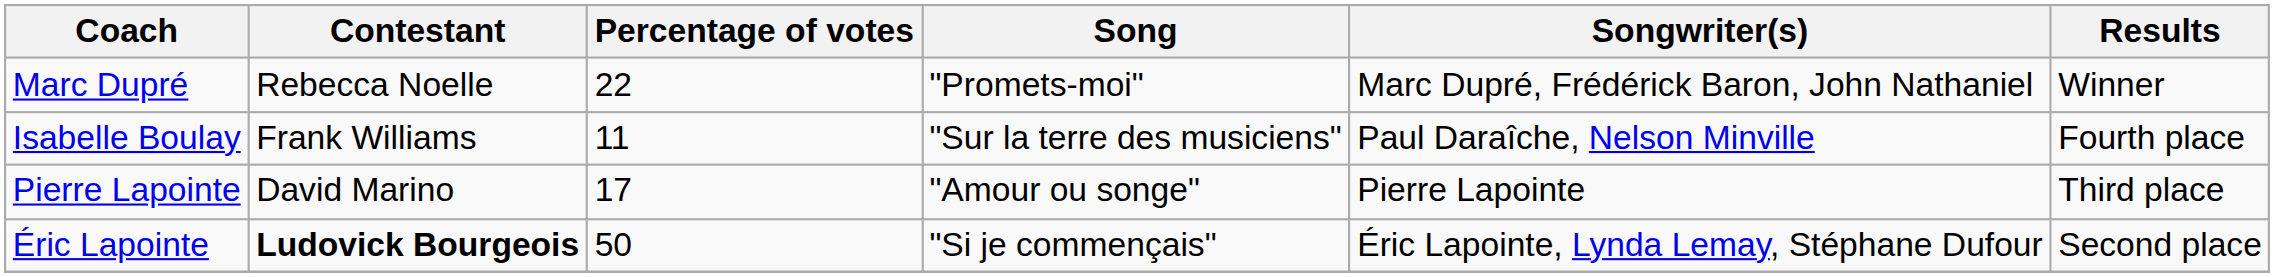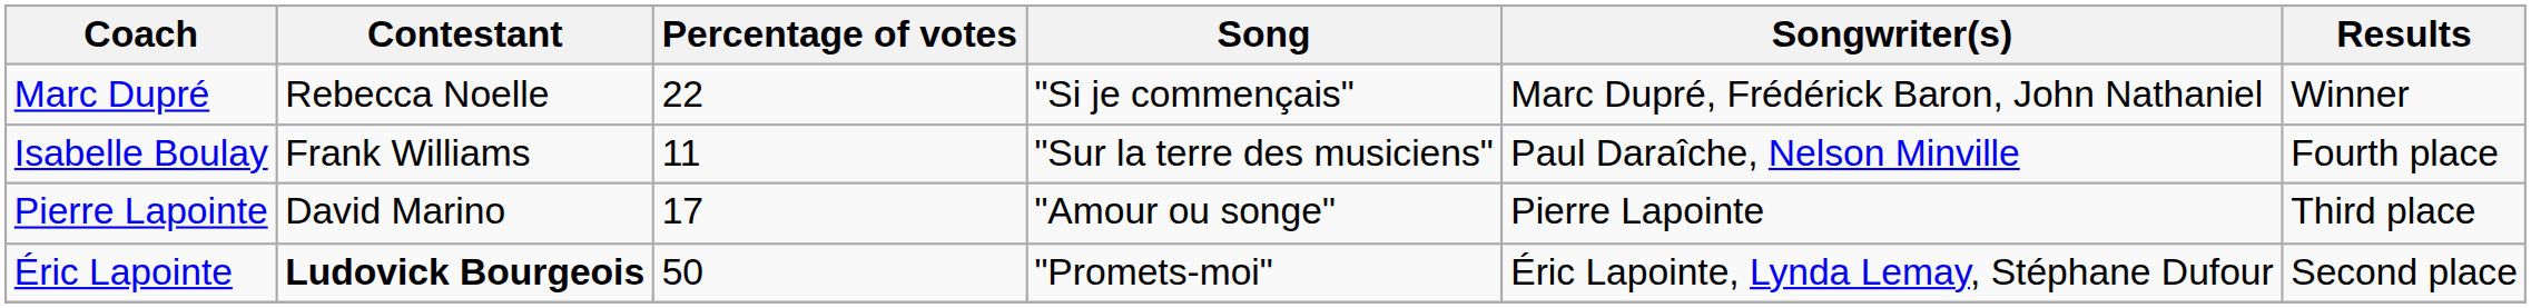Marc Dupré | Song: "Promets-moi" -> "Si je commençais"
Éric Lapointe | Song: "Si je commençais" -> "Promets-moi"
